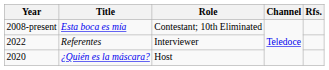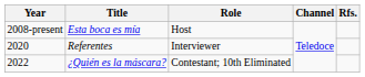Esta boca es mía | Role: Contestant; 10th Eliminated -> Host
Referentes | Year: 2022 -> 2020
¿Quién es la máscara? | Year: 2020 -> 2022
¿Quién es la máscara? | Role: Host -> Contestant; 10th Eliminated
